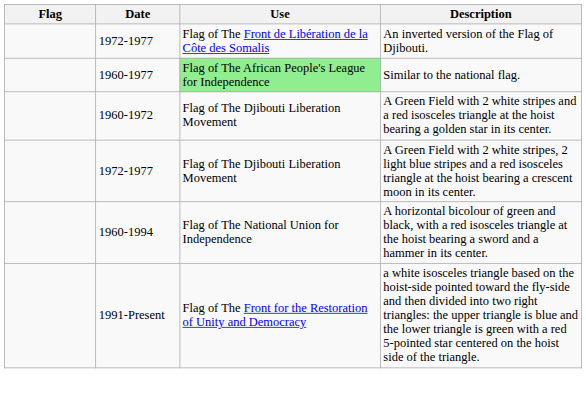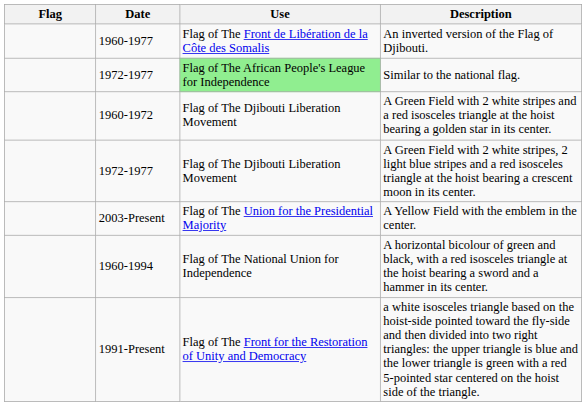An inverted version of the Flag of Djibouti. | Date: 1972-1977 -> 1960-1977
Similar to the national flag. | Date: 1960-1977 -> 1972-1977
+ row: 2003-Present | Flag of The Union for the Presidential Majority | A Yellow Field with the emblem in the center.
